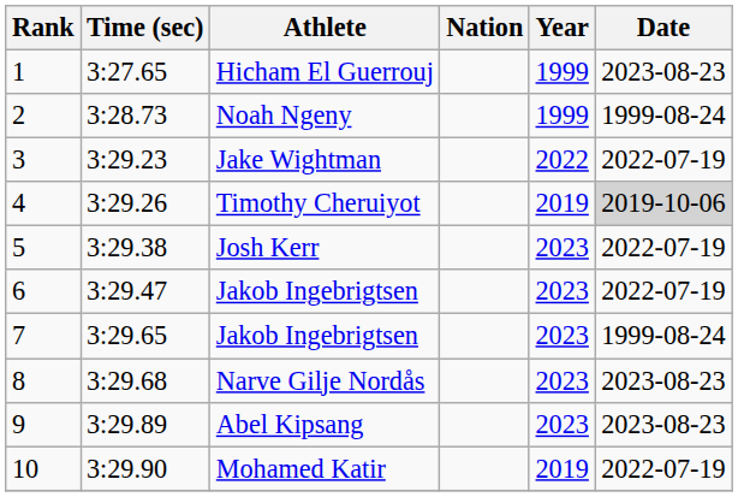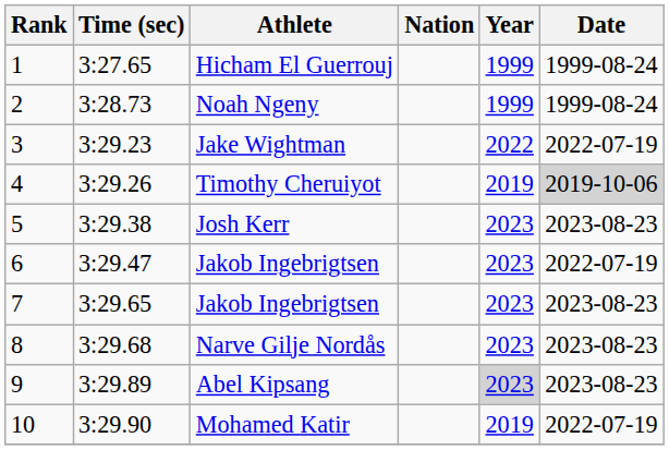Hicham El Guerrouj | Date: 2023-08-23 -> 1999-08-24
Josh Kerr | Date: 2022-07-19 -> 2023-08-23
7 / Jakob Ingebrigtsen | Date: 1999-08-24 -> 2023-08-23
Abel Kipsang | Year: no background -> lightgrey background
